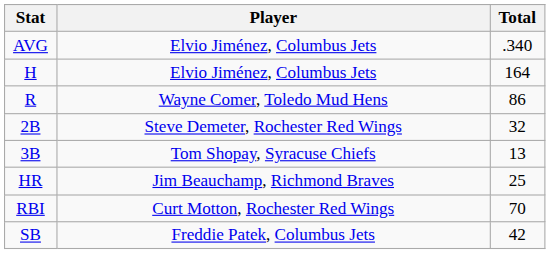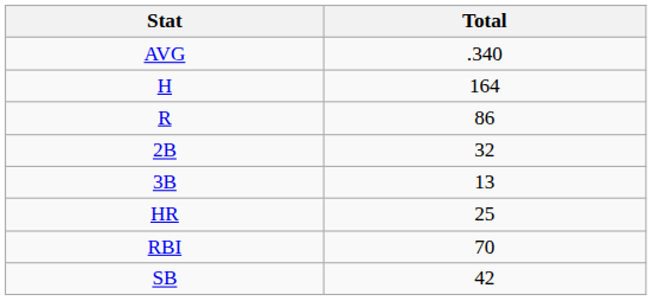- column: Player | Elvio Jiménez, Columbus Jets | Elvio Jiménez, Columbus Jets | Wayne Comer, Toledo Mud Hens | Steve Demeter, Rochester Red Wings | Tom Shopay, Syracuse Chiefs | Jim Beauchamp, Richmond Braves | Curt Motton, Rochester Red Wings | Freddie Patek, Columbus Jets
